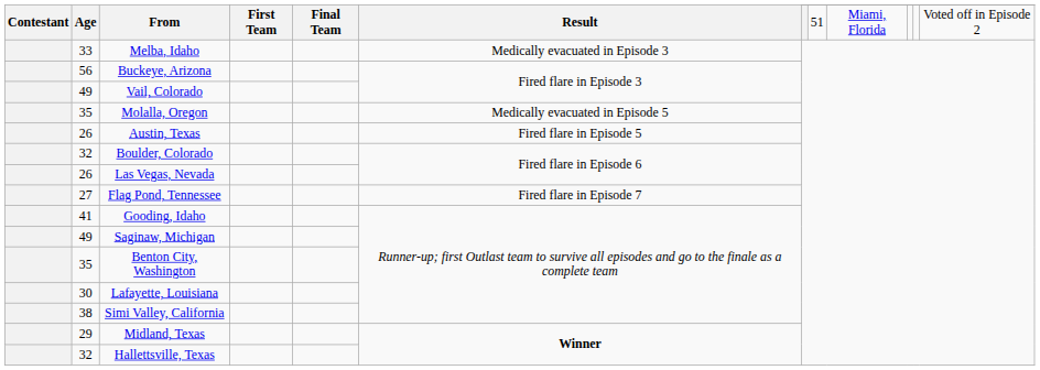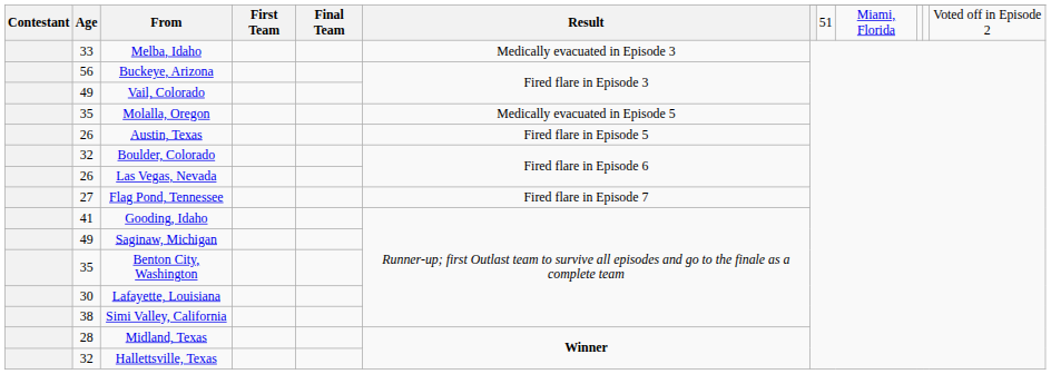Midland, Texas | Age: 29 -> 28
